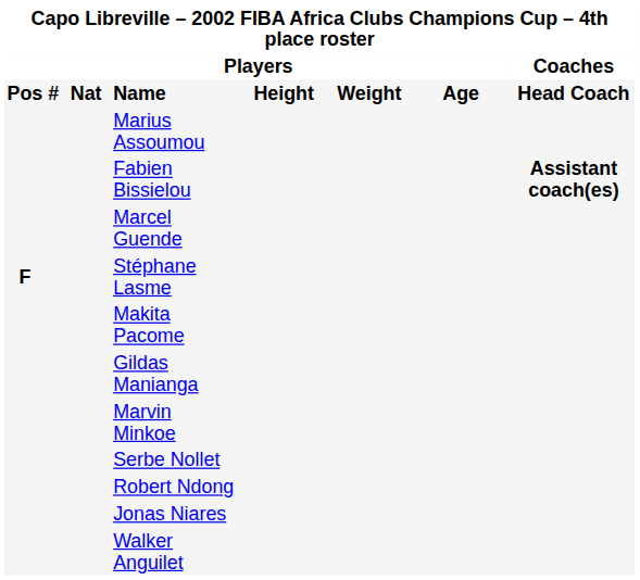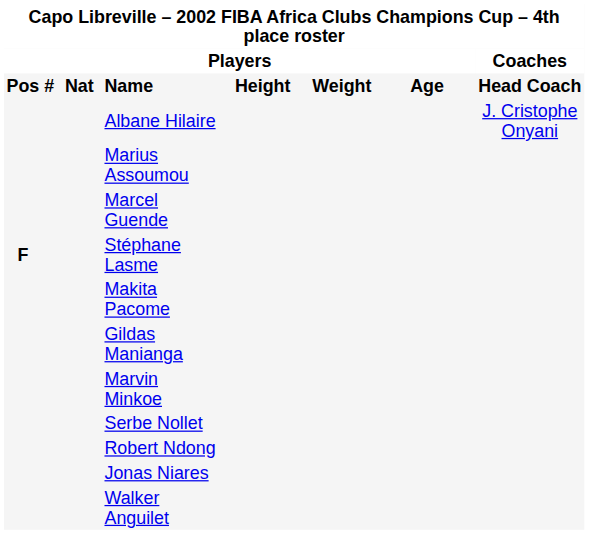+ row: Albane Hilaire | J. Cristophe Onyani
- row: Fabien Bissielou | Assistant coach(es)
